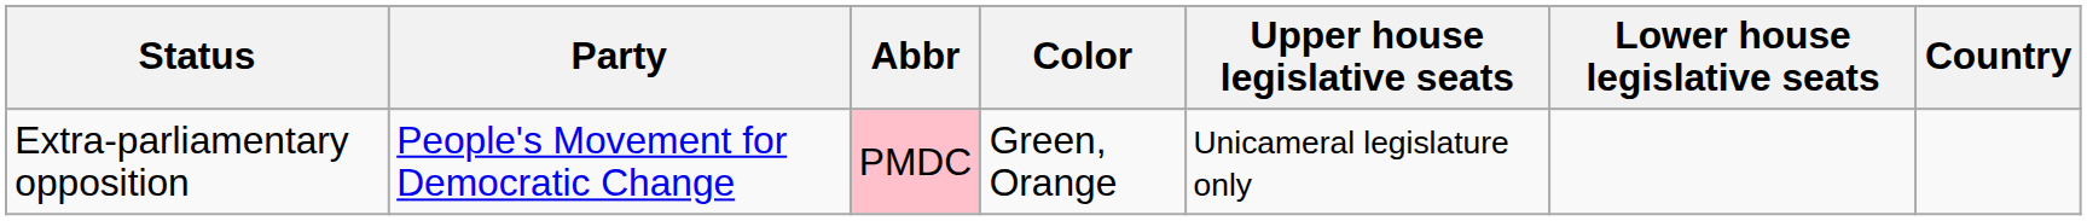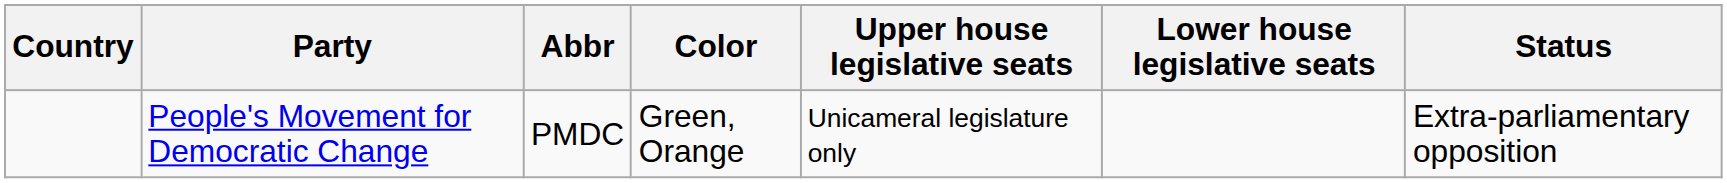columns swapped: Country <-> Status
People's Movement for Democratic Change | Abbr: pink background -> no background
